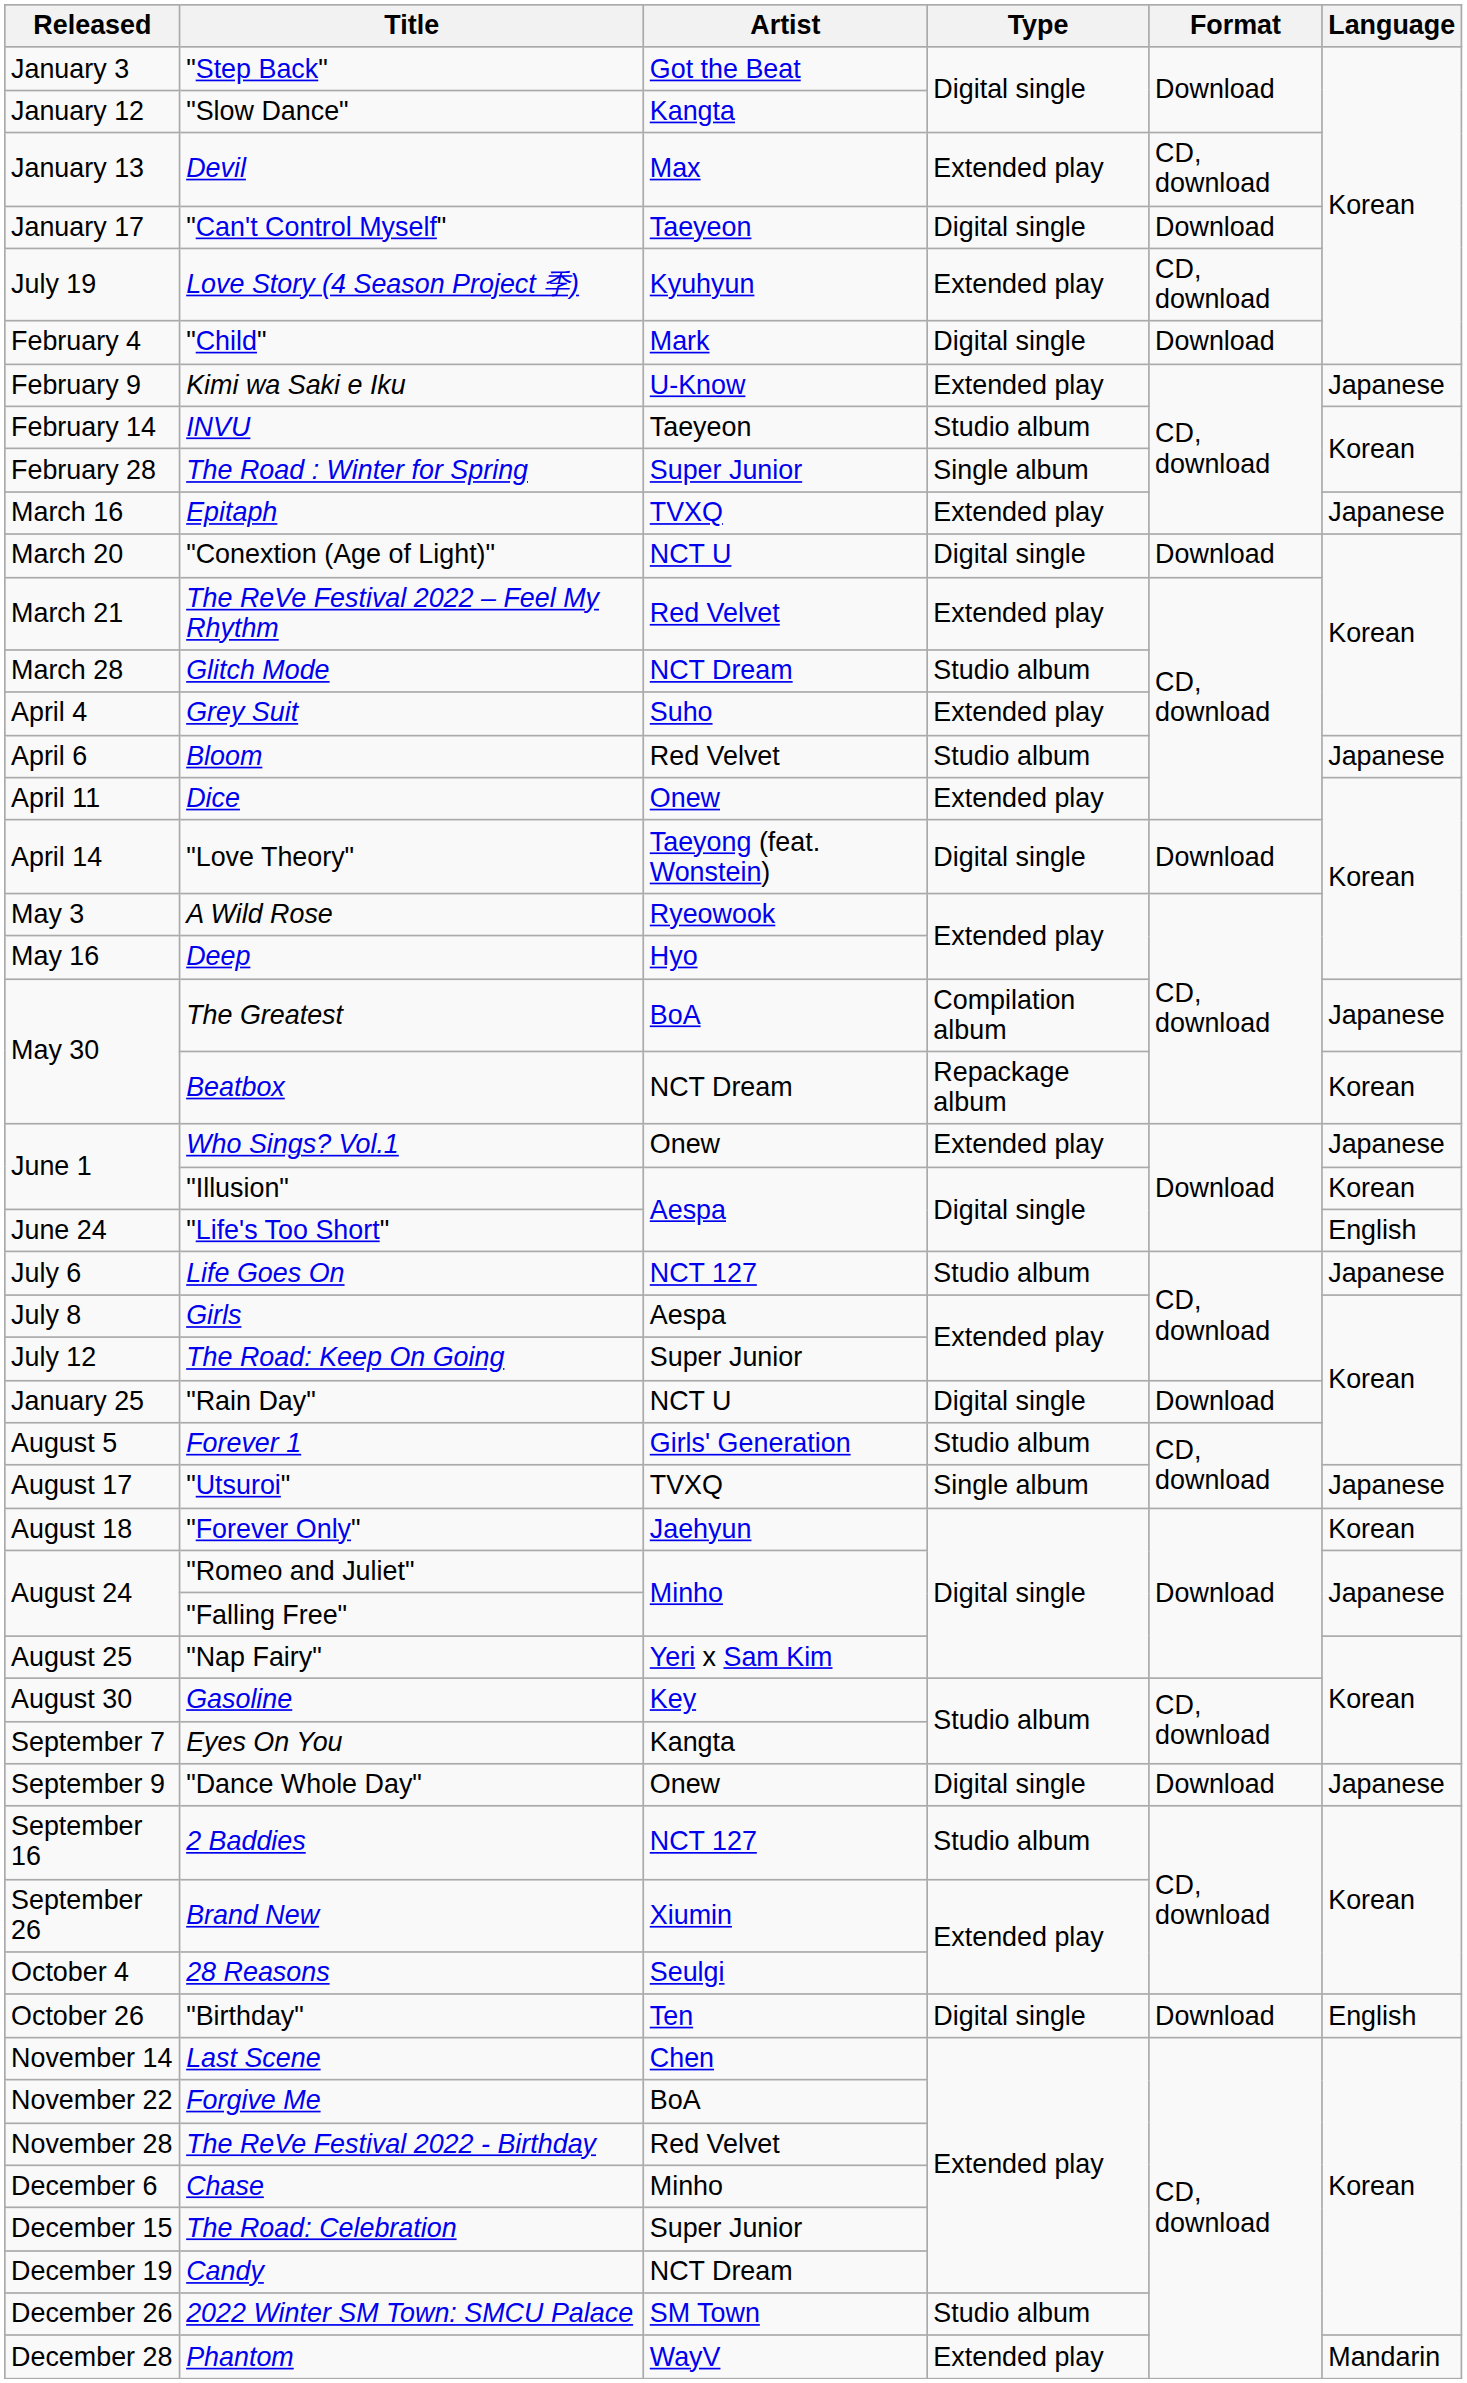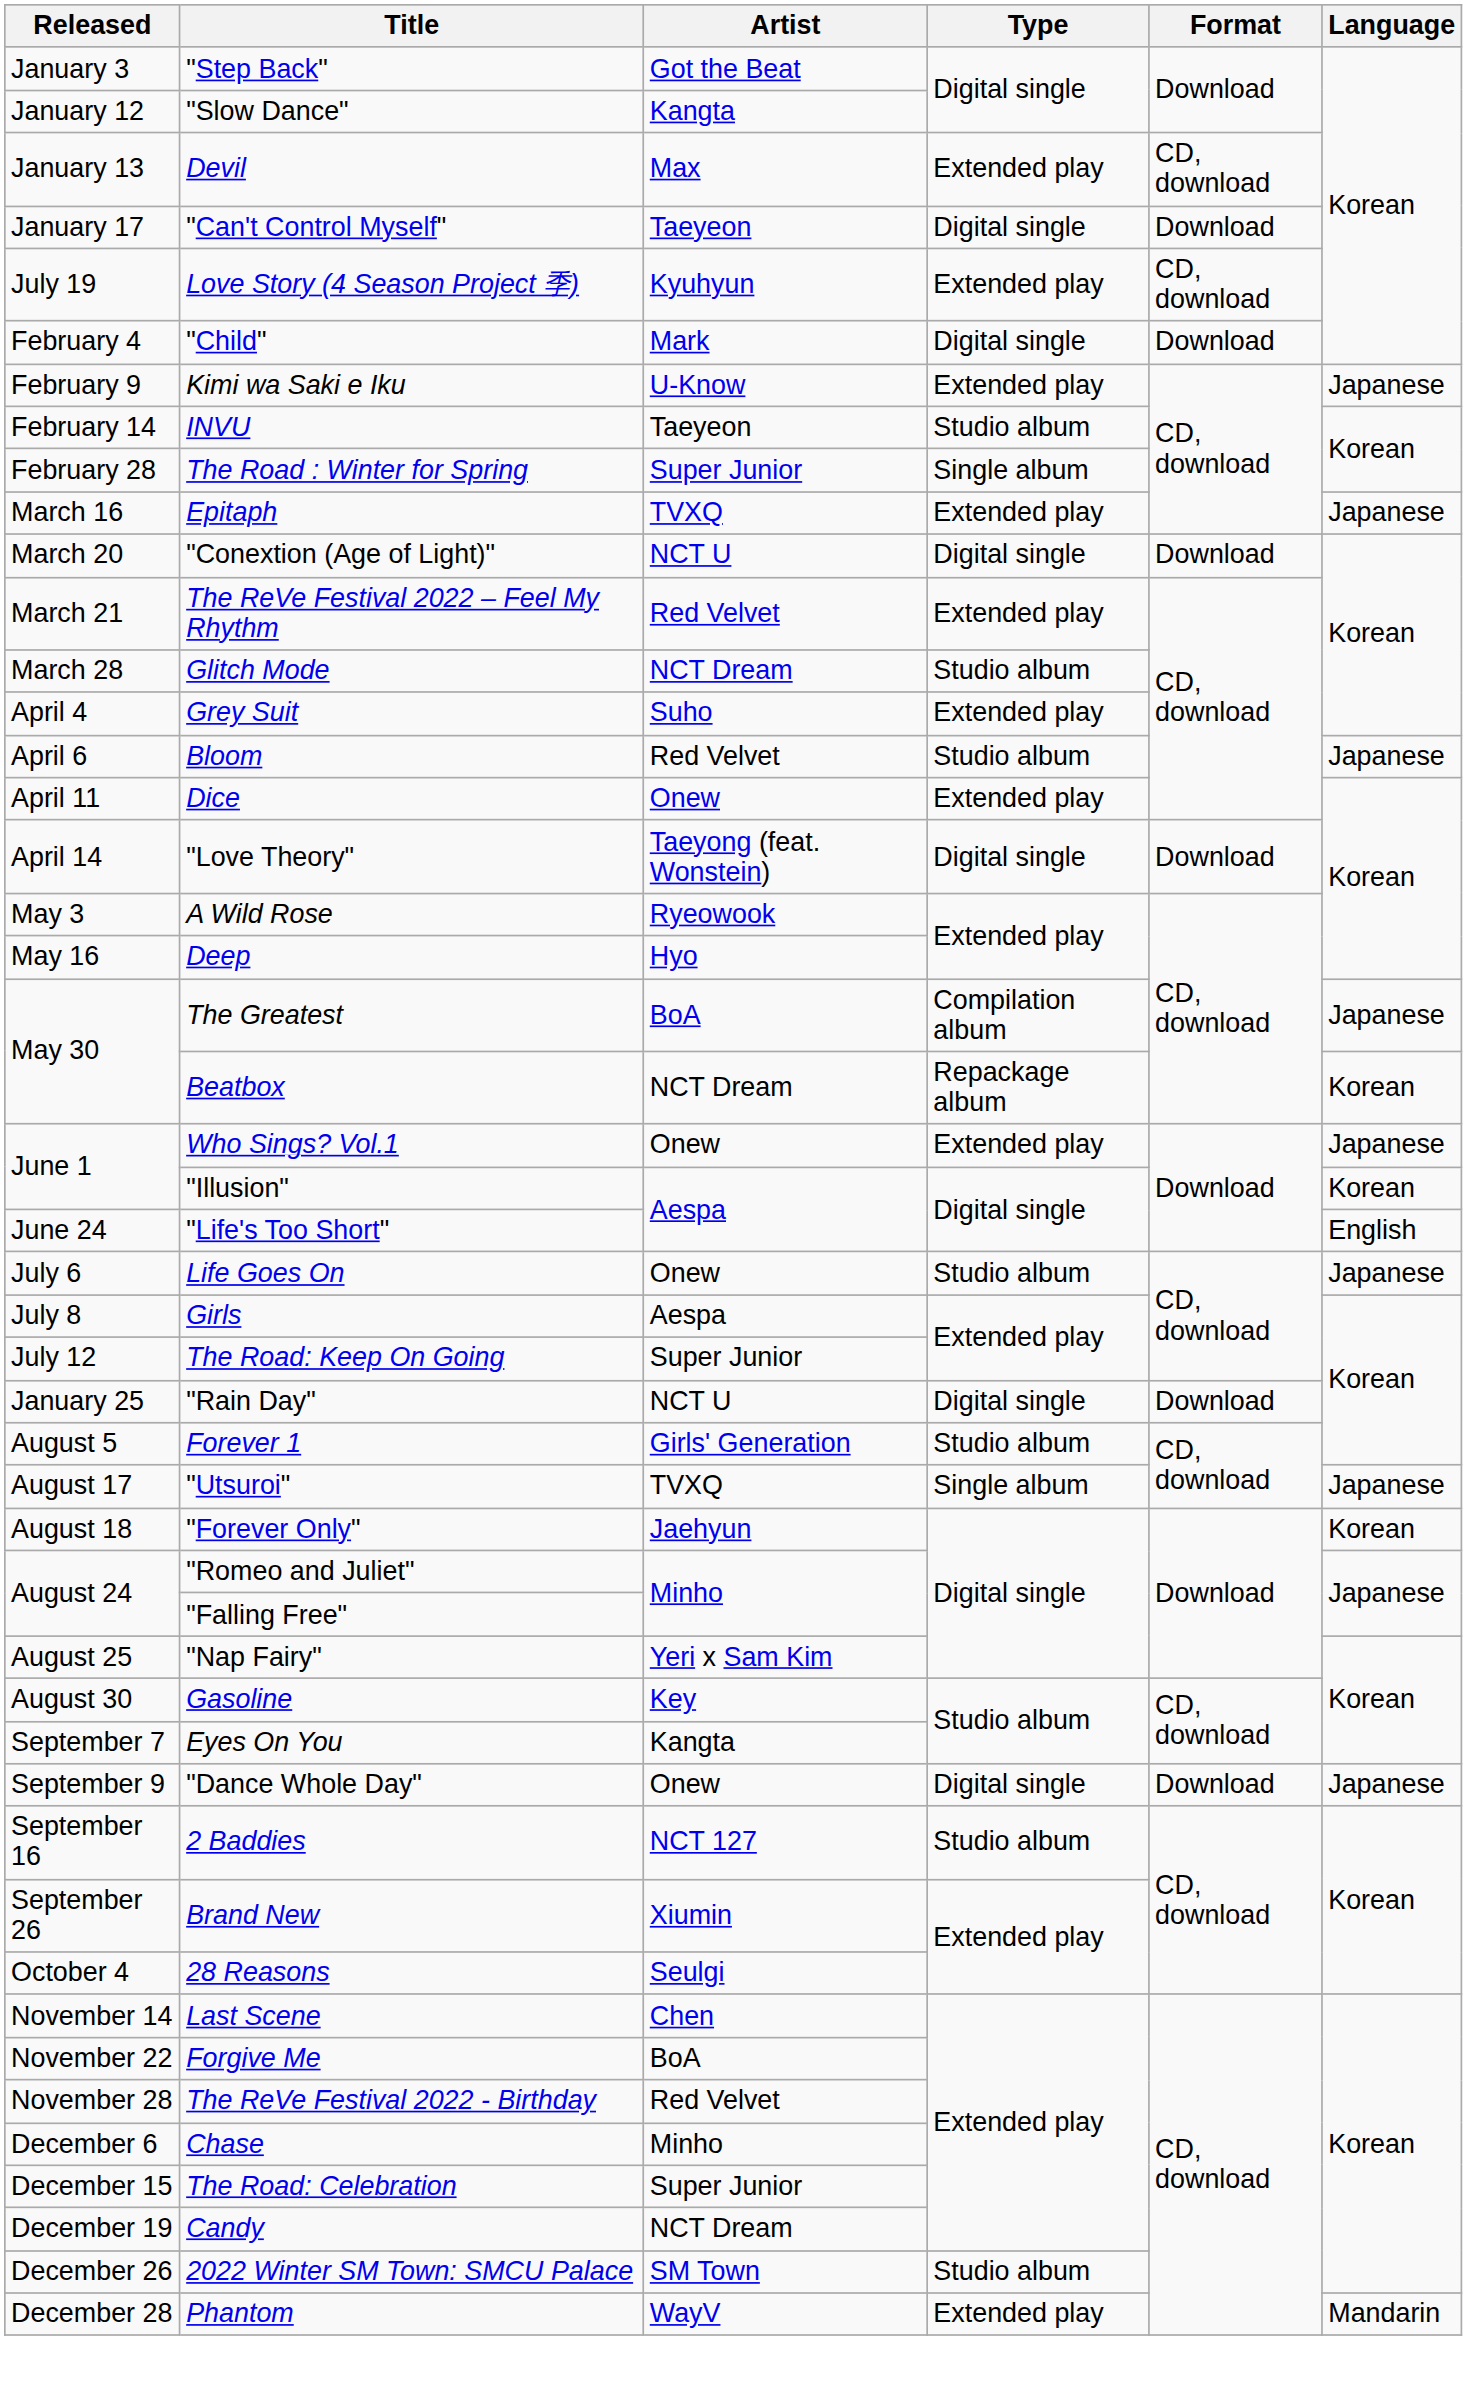Life Goes On | Artist: NCT 127 -> Onew
- row: October 26 | "Birthday" | Ten | Digital single | Download | English
